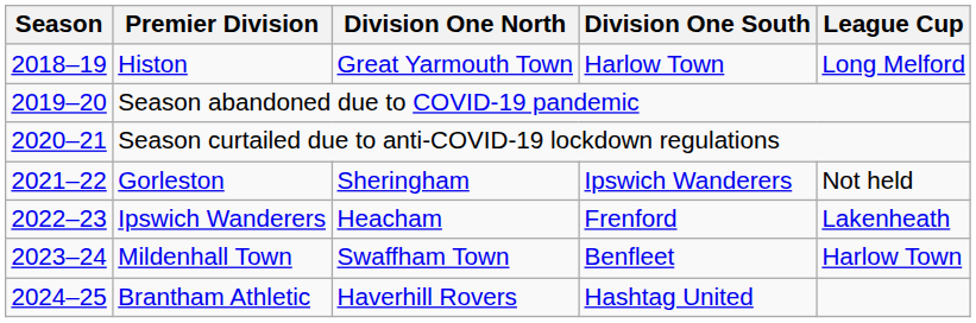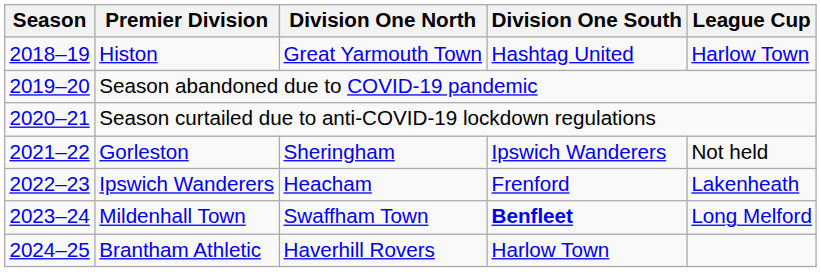Histon | Division One South: Harlow Town -> Hashtag United
Histon | League Cup: Long Melford -> Harlow Town
Mildenhall Town | Division One South: normal -> bold
Mildenhall Town | League Cup: Harlow Town -> Long Melford
Brantham Athletic | Division One South: Hashtag United -> Harlow Town
